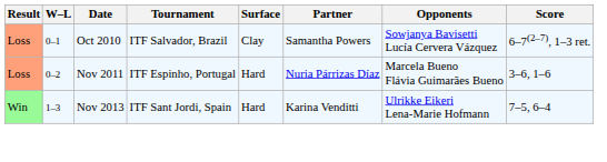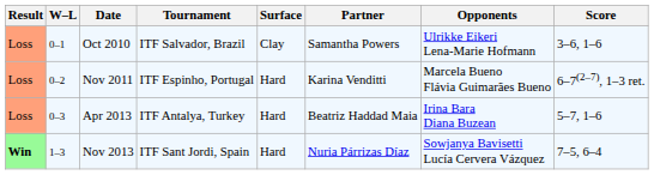Oct 2010 | Opponents: Sowjanya Bavisetti Lucía Cervera Vázquez -> Ulrikke Eikeri Lena-Marie Hofmann
Oct 2010 | Score: 6–7(2–7), 1–3 ret. -> 3–6, 1–6
Nov 2011 | Partner: Nuria Párrizas Díaz -> Karina Venditti
Nov 2011 | Score: 3–6, 1–6 -> 6–7(2–7), 1–3 ret.
+ row: Loss | 0–3 | Apr 2013 | ITF Antalya, Turkey | Hard | Beatriz Haddad Maia | Irina Bara Diana Buzean | 5–7, 1–6
Nov 2013 | Result: normal -> bold
Nov 2013 | Partner: Karina Venditti -> Nuria Párrizas Díaz
Nov 2013 | Opponents: Ulrikke Eikeri Lena-Marie Hofmann -> Sowjanya Bavisetti Lucía Cervera Vázquez
